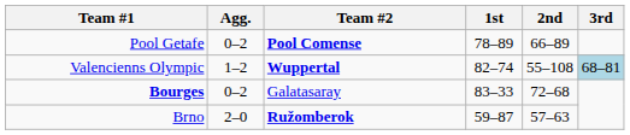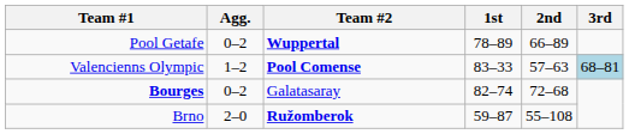Pool Getafe | Team #2: Pool Comense -> Wuppertal
Valencienns Olympic | Team #2: Wuppertal -> Pool Comense
Valencienns Olympic | 1st: 82–74 -> 83–33
Valencienns Olympic | 2nd: 55–108 -> 57–63
Bourges | 1st: 83–33 -> 82–74
Brno | 2nd: 57–63 -> 55–108
